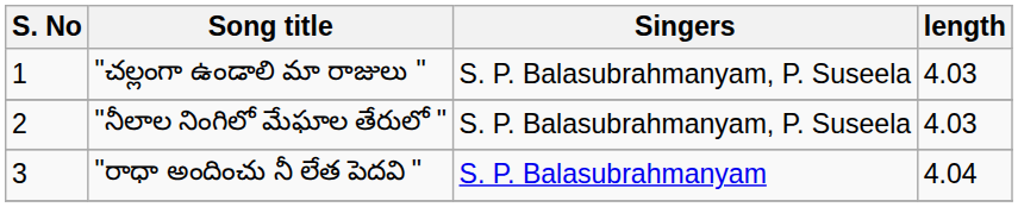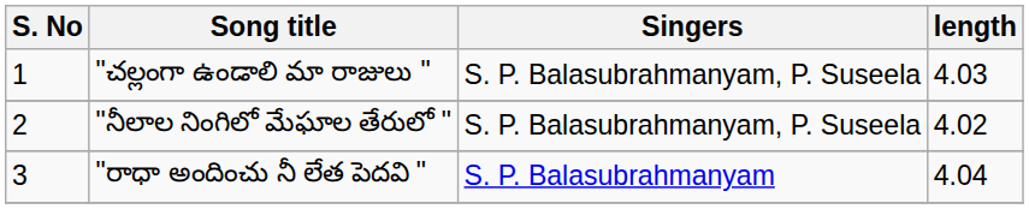"నీలాల నింగిలో మేఘాల తేరులో " | length: 4.03 -> 4.02
